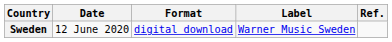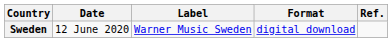columns swapped: Format <-> Label
